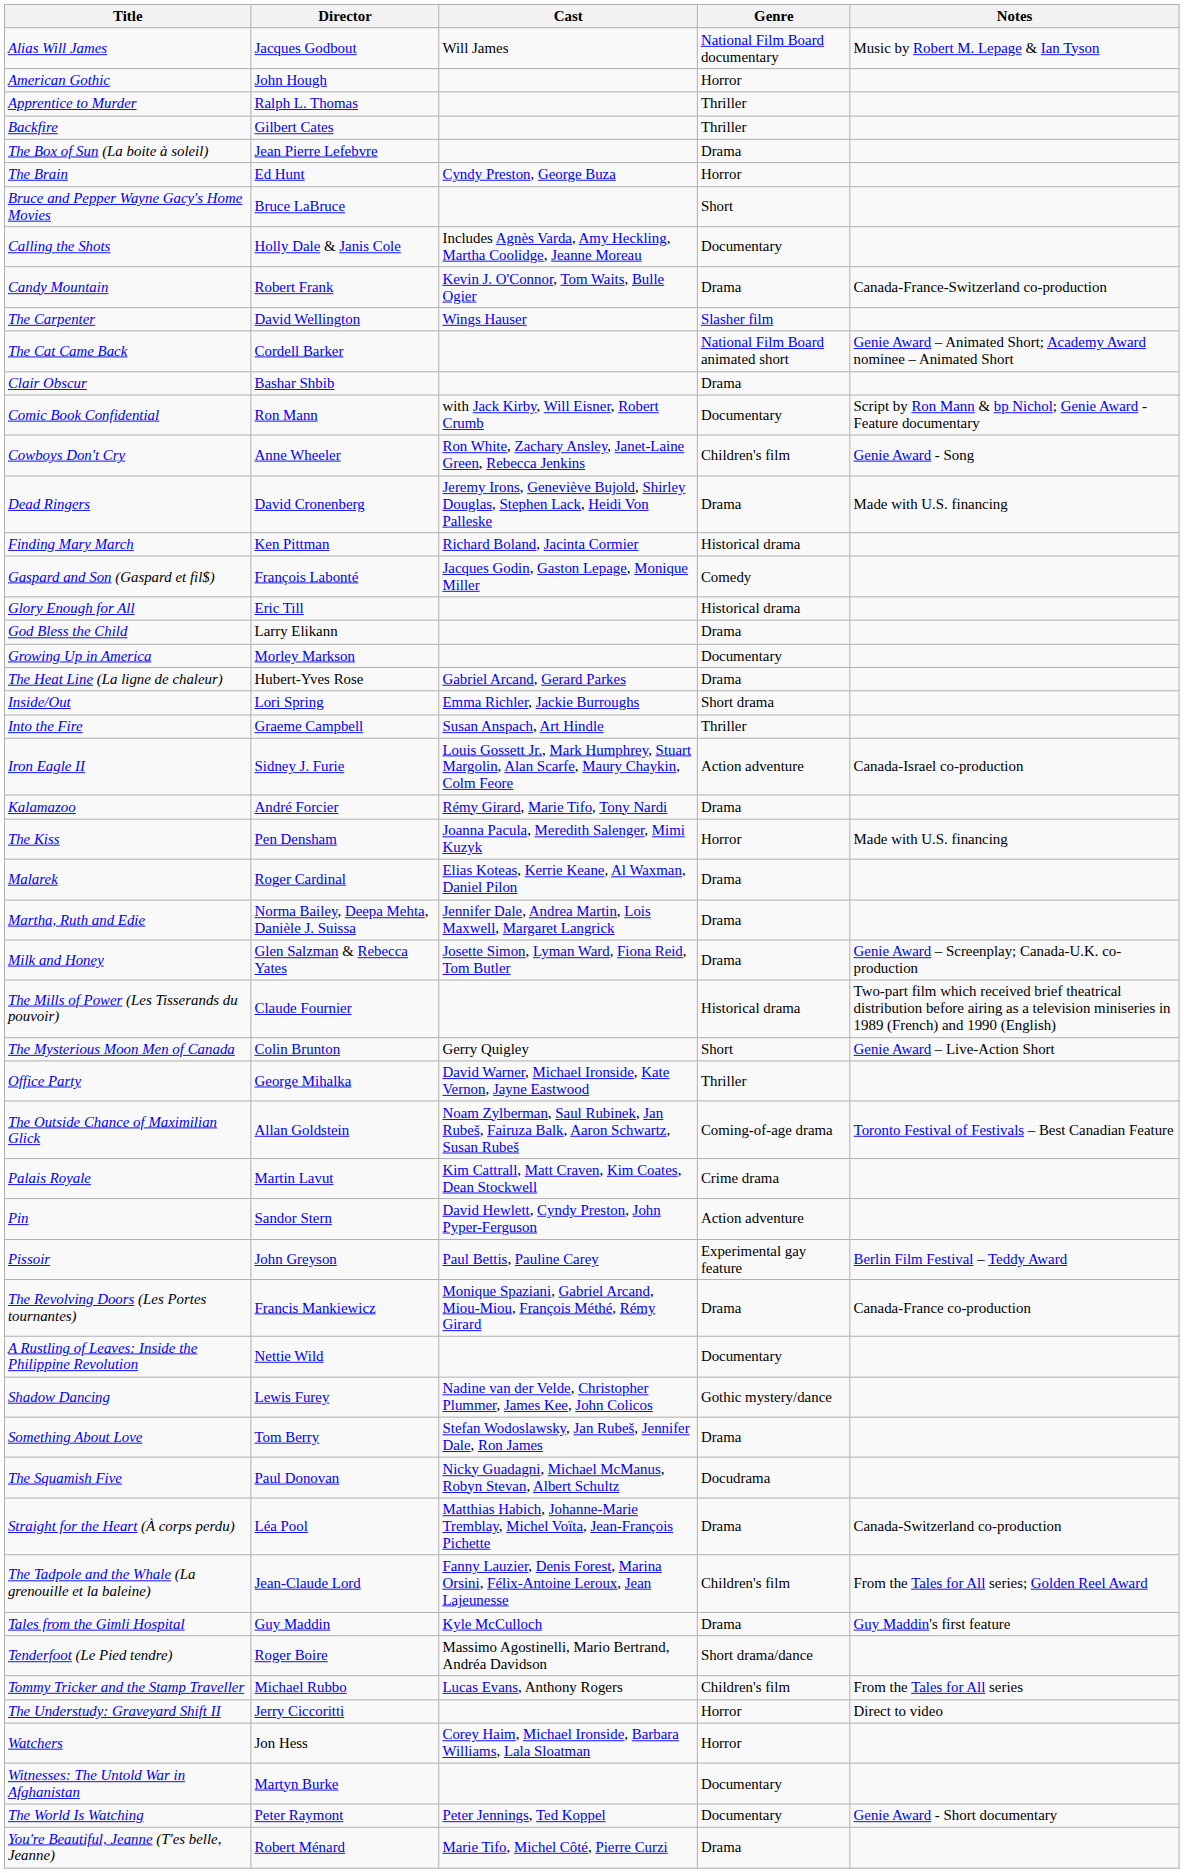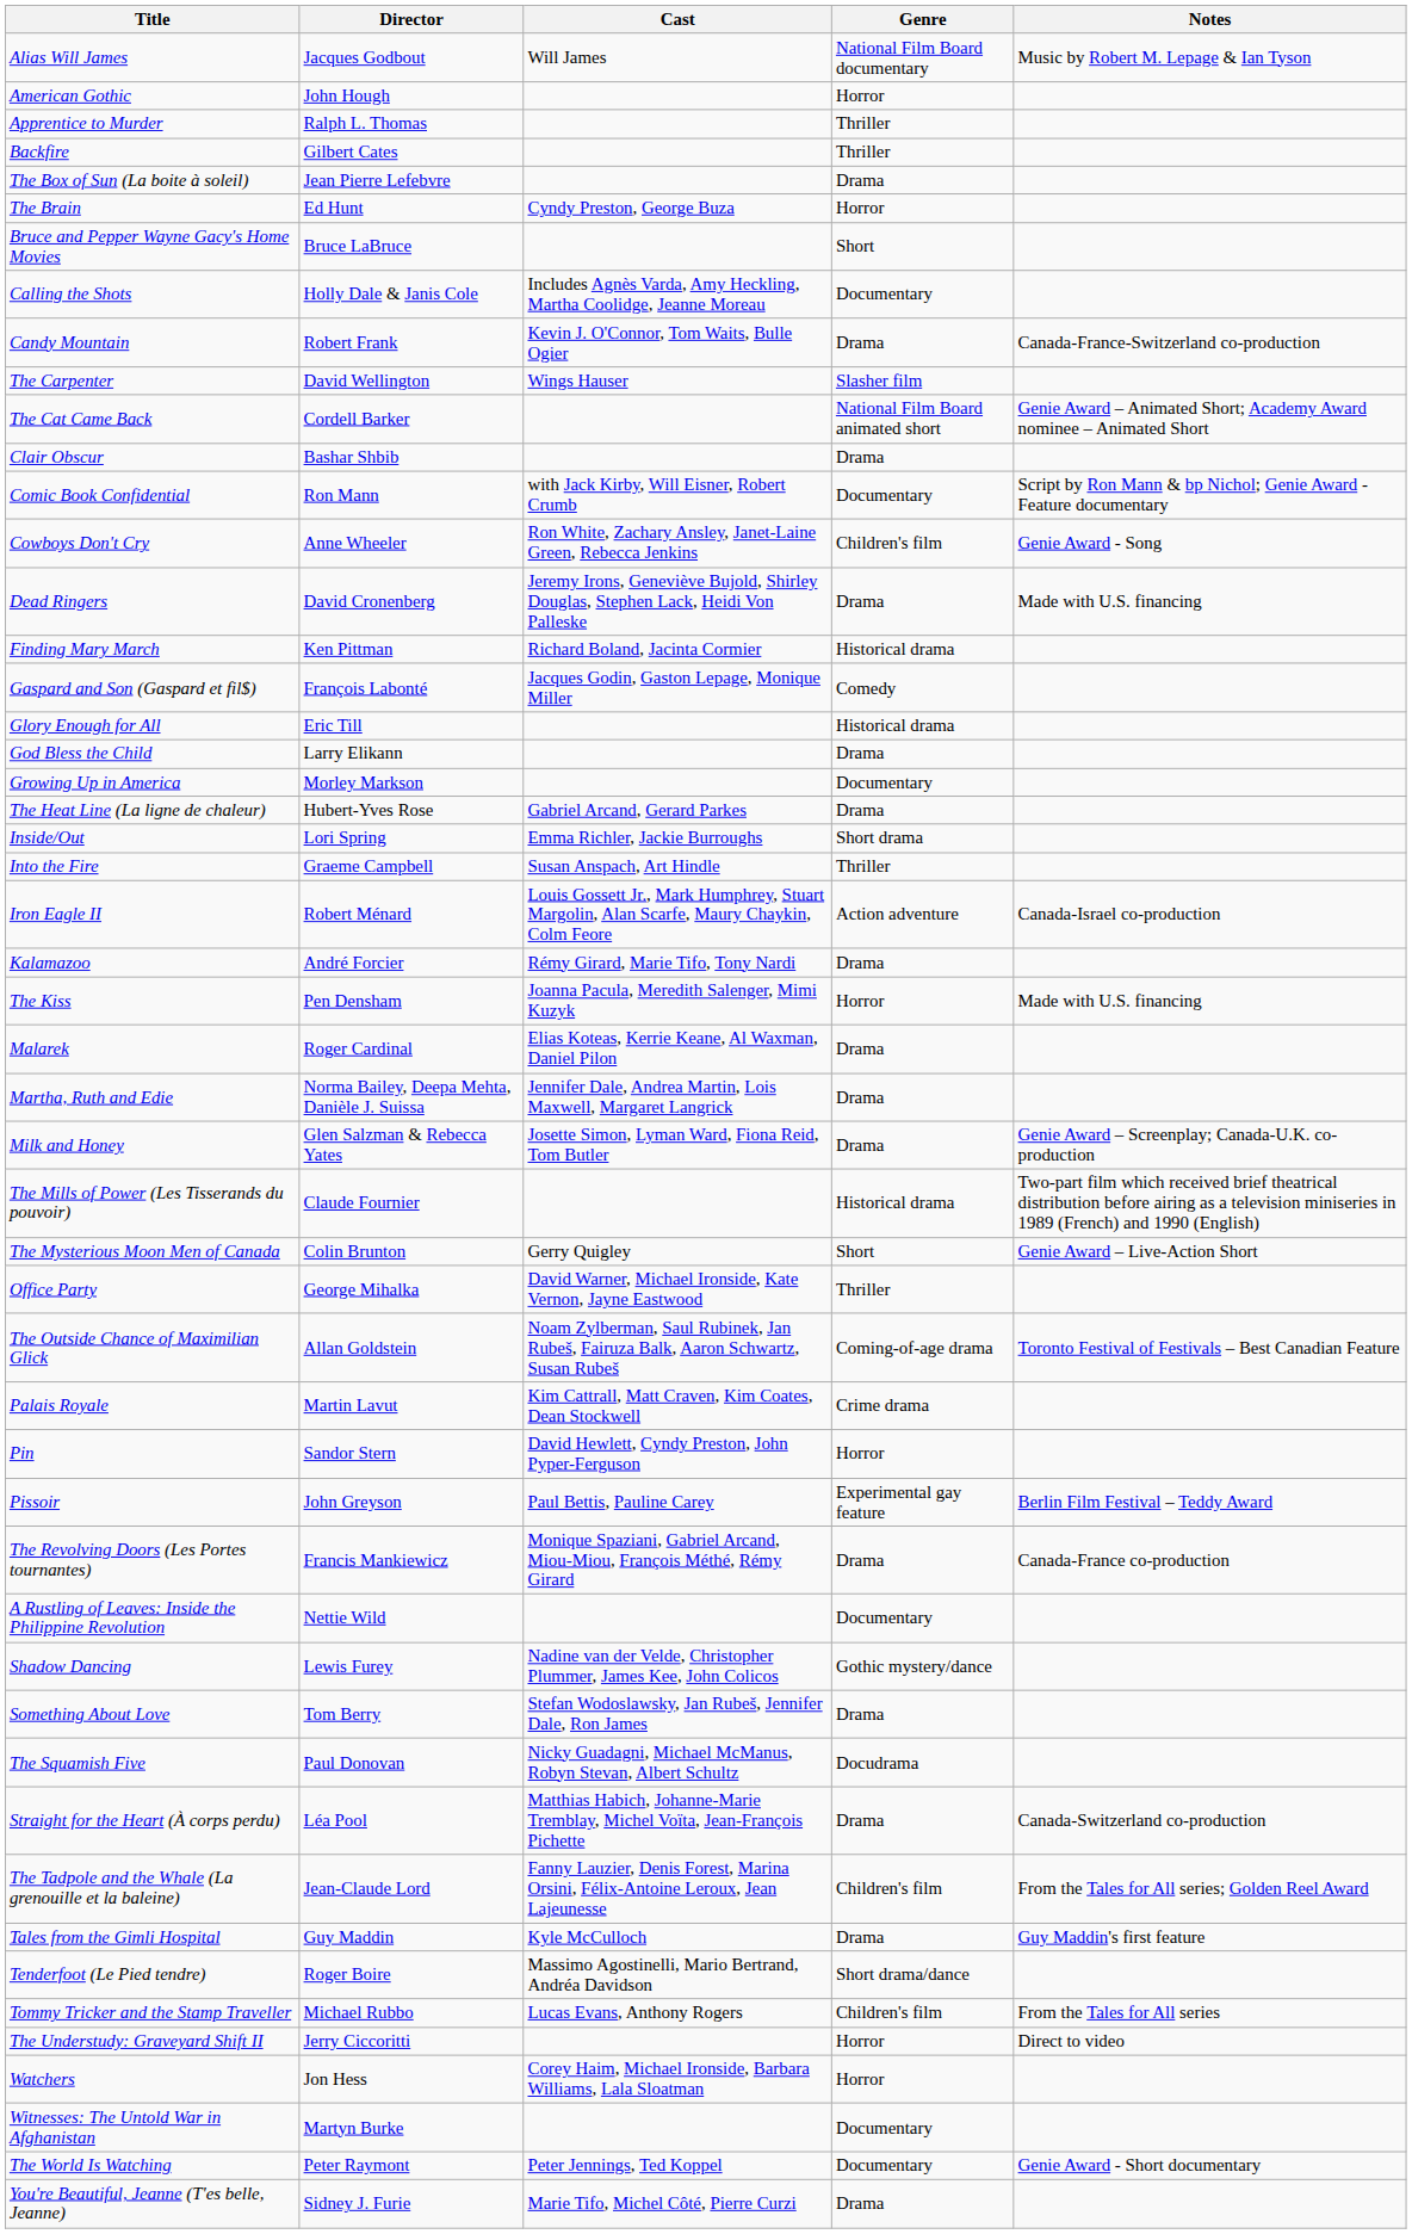Iron Eagle II | Director: Sidney J. Furie -> Robert Ménard
Pin | Genre: Action adventure -> Horror
You're Beautiful, Jeanne (T'es belle, Jeanne) | Director: Robert Ménard -> Sidney J. Furie
